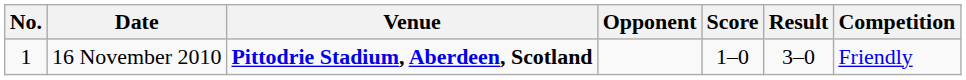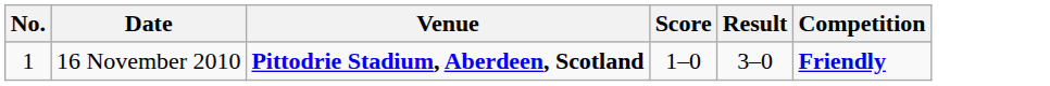- column: Opponent
16 November 2010 | Competition: normal -> bold
